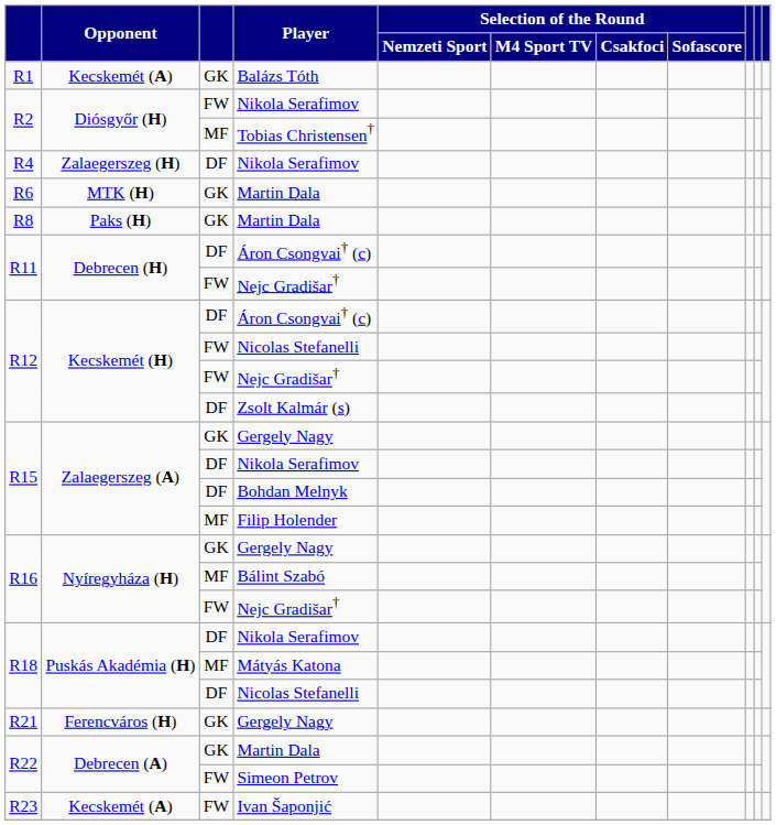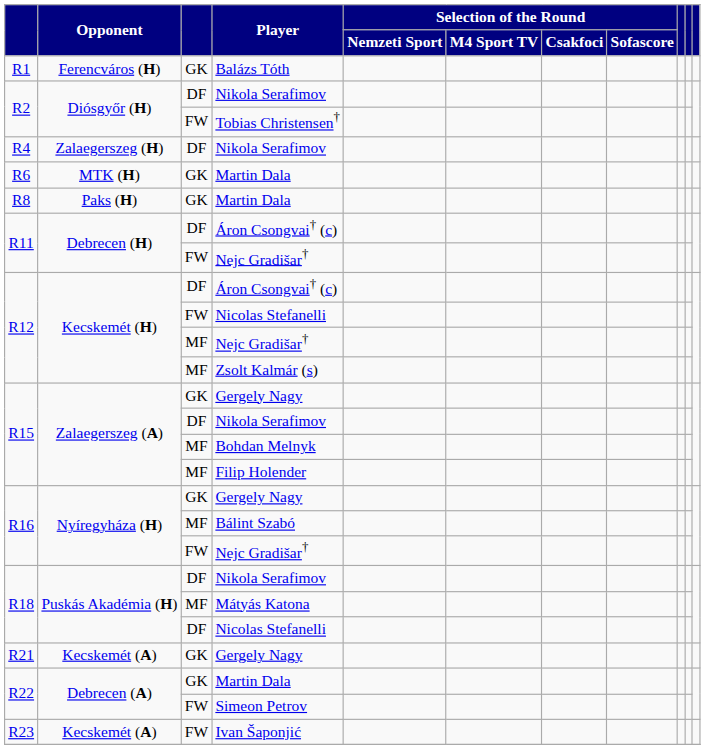Balázs Tóth | Opponent: Kecskemét (A) -> Ferencváros (H)
R2 / Nikola Serafimov | column 3: FW -> DF
Tobias Christensen† | column 3: MF -> FW
R12 / Nejc Gradišar† | column 3: FW -> MF
Zsolt Kalmár (s) | column 3: DF -> MF
Bohdan Melnyk | column 3: DF -> MF
R21 / Gergely Nagy | Opponent: Ferencváros (H) -> Kecskemét (A)
